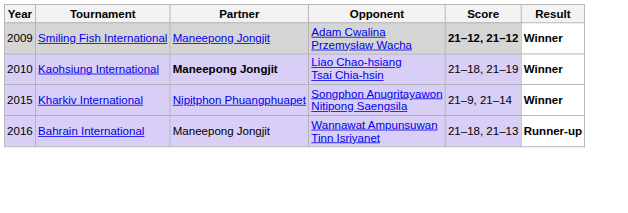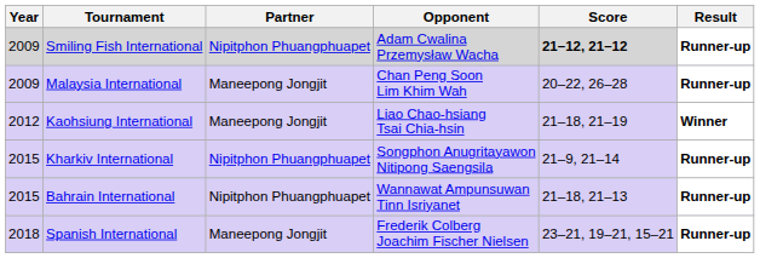Smiling Fish International | Partner: Maneepong Jongjit -> Nipitphon Phuangphuapet
Smiling Fish International | Result: Winner -> Runner-up
+ row: 2009 | Malaysia International | Maneepong Jongjit | Chan Peng Soon Lim Khim Wah | 20–22, 26–28 | Runner-up
Kaohsiung International | Year: 2010 -> 2012
Kaohsiung International | Partner: bold -> normal
Kharkiv International | Result: Winner -> Runner-up
Bahrain International | Year: 2016 -> 2015
Bahrain International | Partner: Maneepong Jongjit -> Nipitphon Phuangphuapet
+ row: 2018 | Spanish International | Maneepong Jongjit | Frederik Colberg Joachim Fischer Nielsen | 23–21, 19–21, 15–21 | Runner-up
